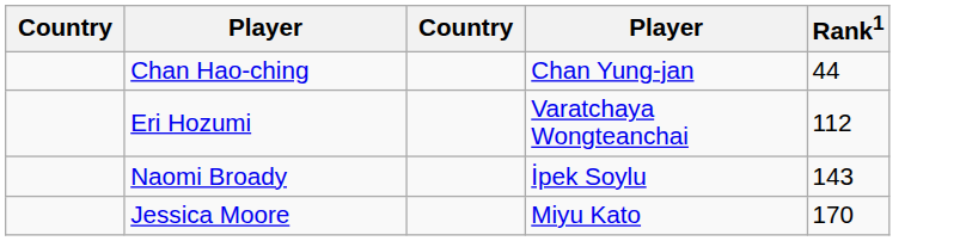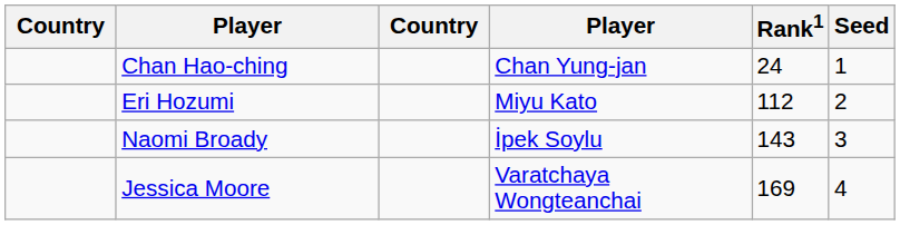+ column: Seed | 1 | 2 | 3 | 4
Chan Hao-ching | Rank1: 44 -> 24
Eri Hozumi | column 4: Varatchaya Wongteanchai -> Miyu Kato
Jessica Moore | column 4: Miyu Kato -> Varatchaya Wongteanchai
Jessica Moore | Rank1: 170 -> 169
